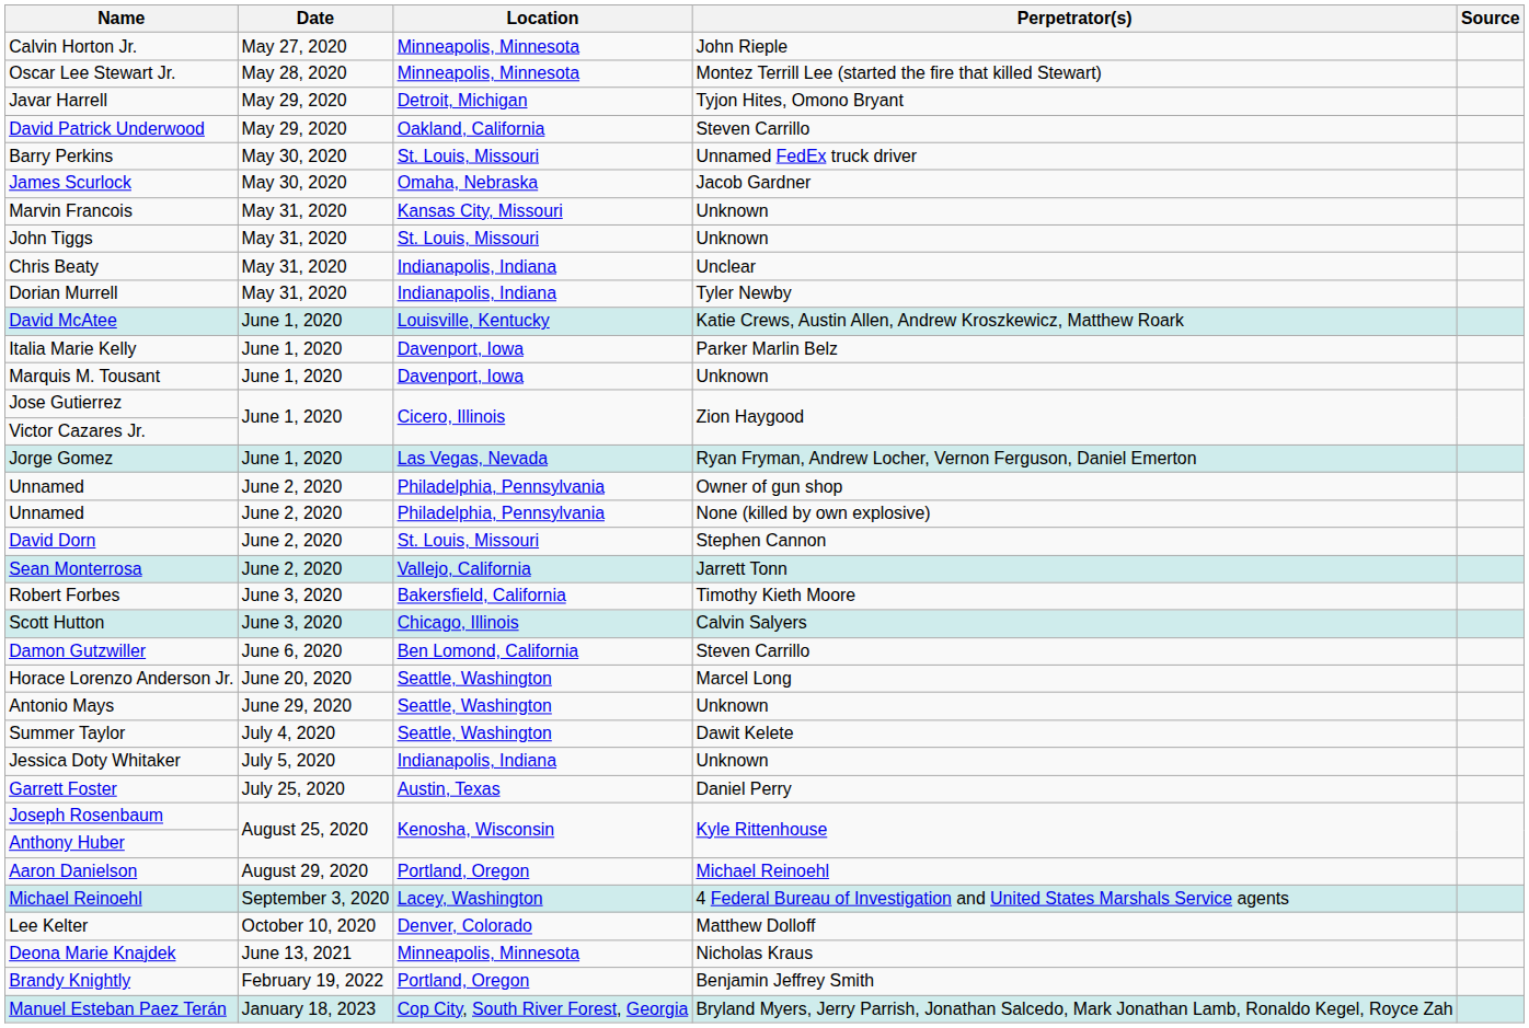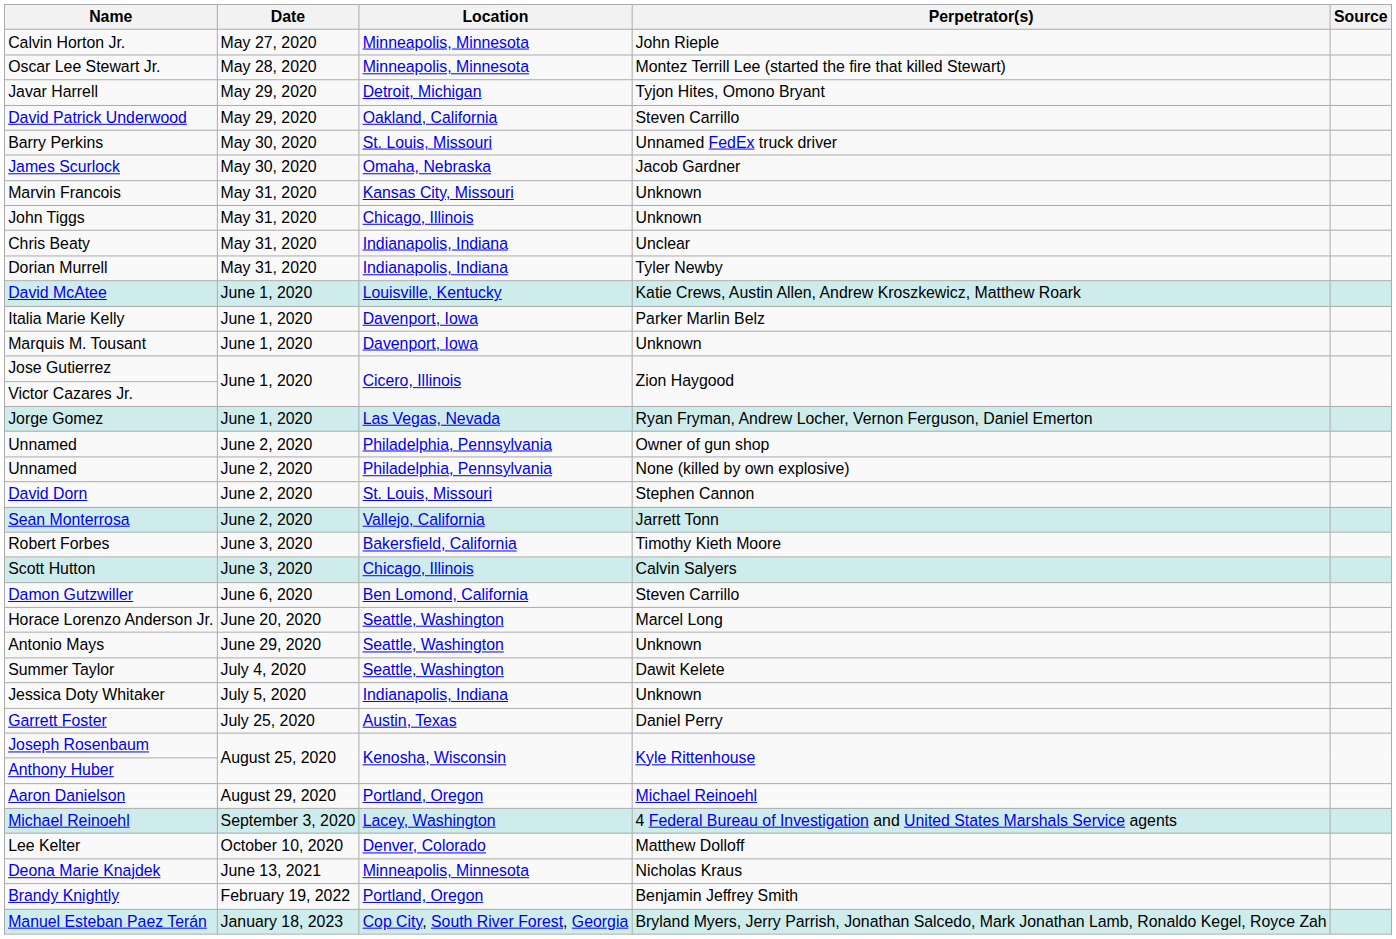John Tiggs | Location: St. Louis, Missouri -> Chicago, Illinois
